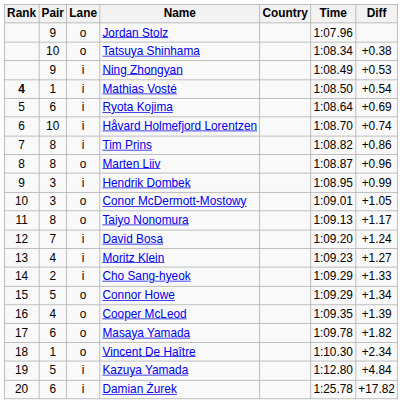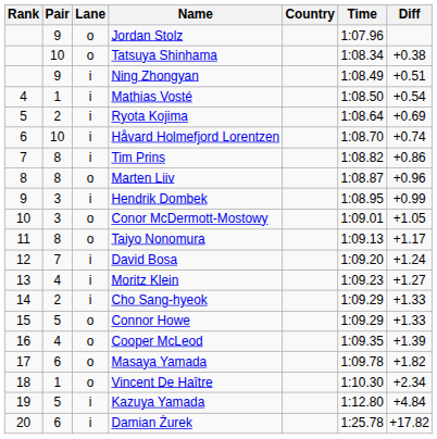Ning Zhongyan | Diff: +0.53 -> +0.51
Mathias Vosté | Rank: bold -> normal
Ryota Kojima | Pair: 6 -> 2
Connor Howe | Diff: +1.34 -> +1.33
